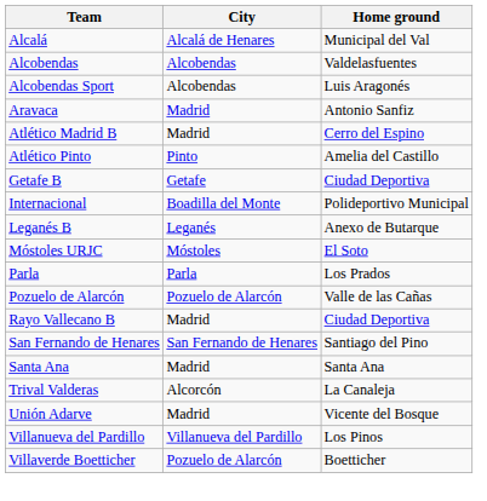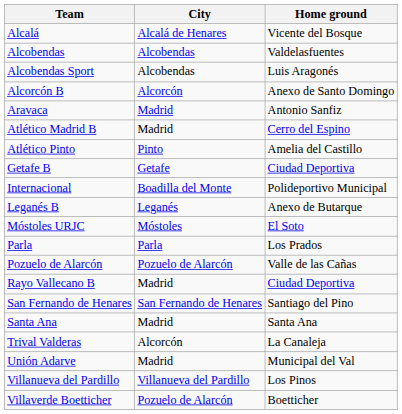Alcalá | Home ground: Municipal del Val -> Vicente del Bosque
+ row: Alcorcón B | Alcorcón | Anexo de Santo Domingo
Unión Adarve | Home ground: Vicente del Bosque -> Municipal del Val
